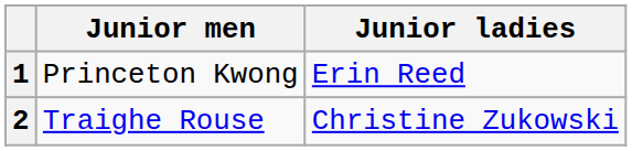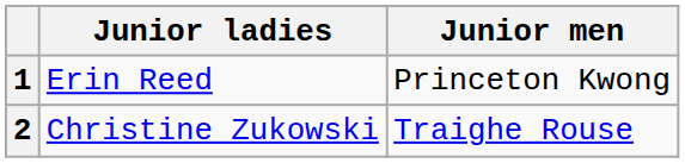columns swapped: Junior men <-> Junior ladies
